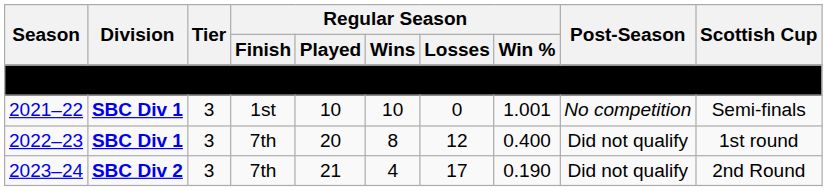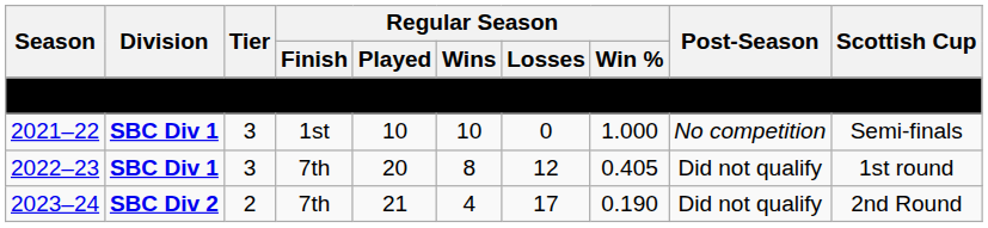2021–22 | Regular Season / Win %: 1.001 -> 1.000
2022–23 | Regular Season / Win %: 0.400 -> 0.405
2023–24 | Tier: 3 -> 2
